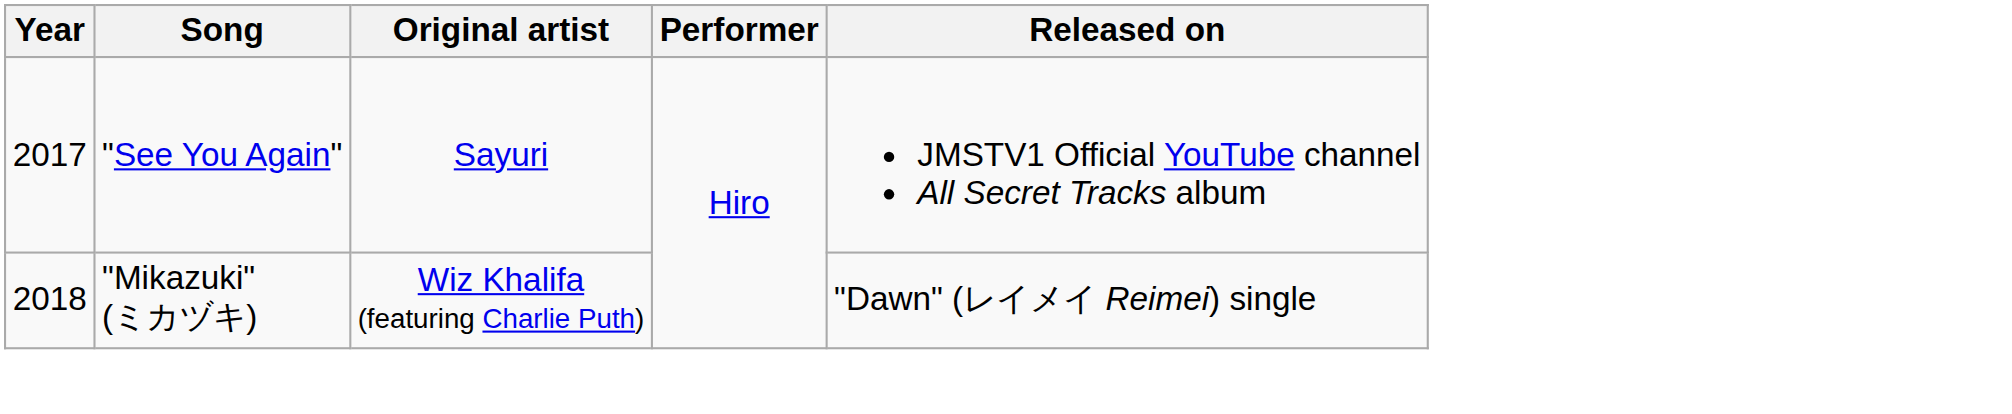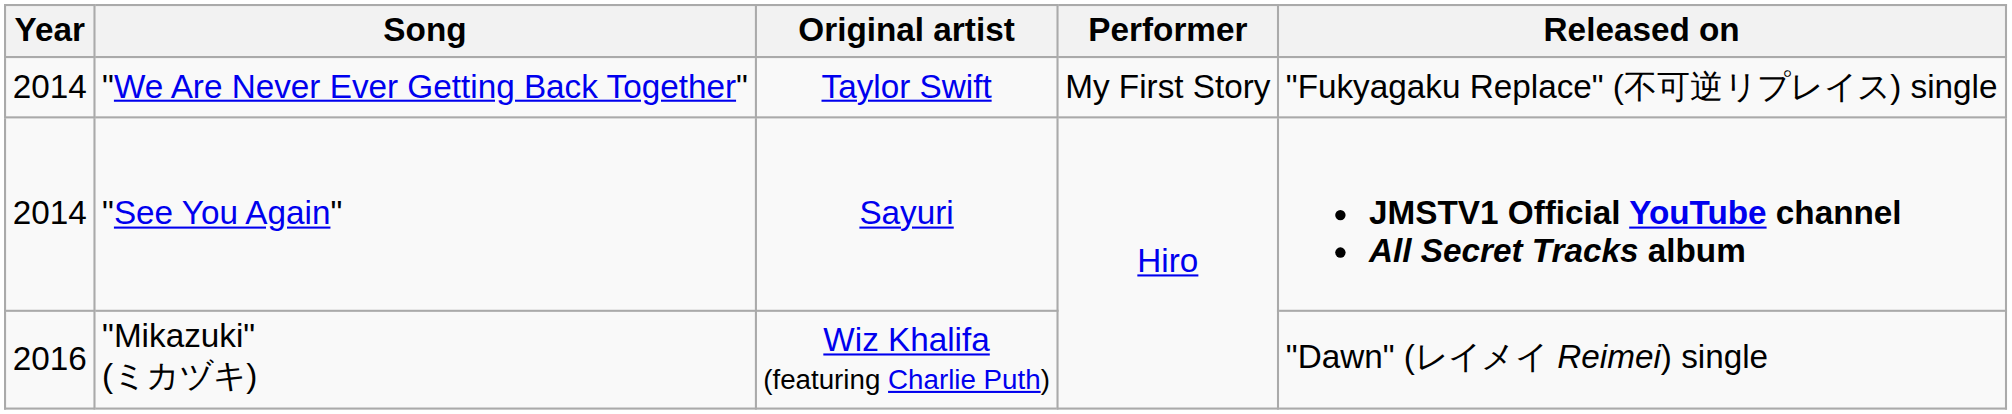+ row: 2014 | "We Are Never Ever Getting Back Together" | Taylor Swift | My First Story | "Fukyagaku Replace" (不可逆リプレイス) single
"See You Again" | Year: 2017 -> 2014
"See You Again" | Released on: normal -> bold
"Mikazuki" (ミカヅキ) | Year: 2018 -> 2016
